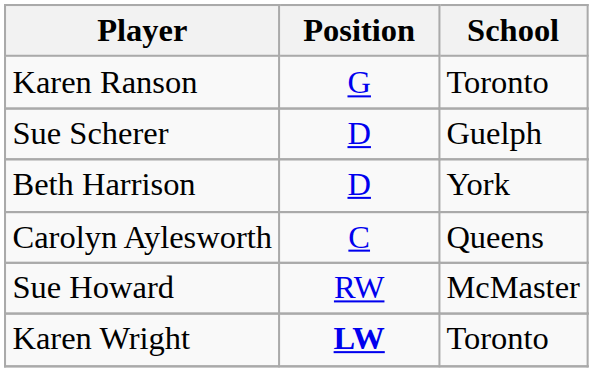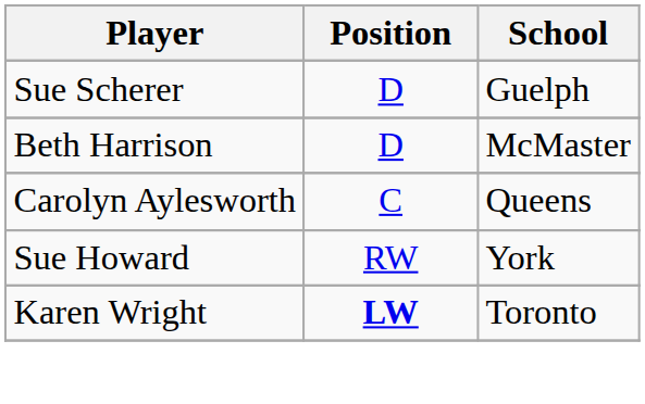- row: Karen Ranson | G | Toronto
Beth Harrison | School: York -> McMaster
Sue Howard | School: McMaster -> York
